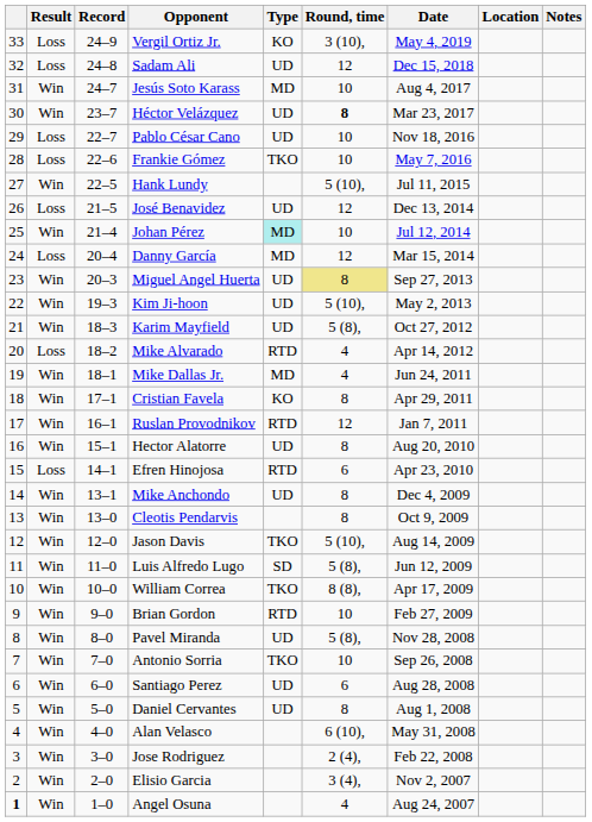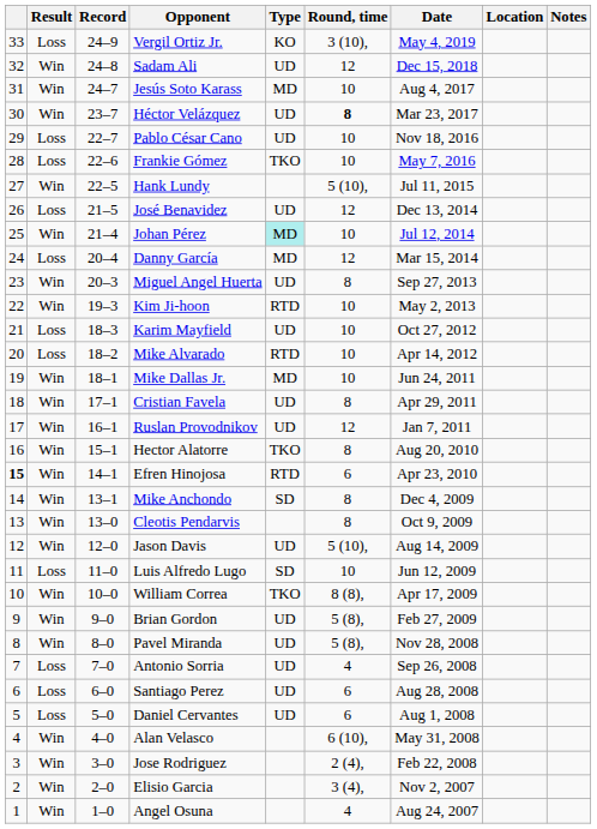Sadam Ali | Result: Loss -> Win
Miguel Angel Huerta | Round, time: khaki background -> no background
Kim Ji-hoon | Type: UD -> RTD
Kim Ji-hoon | Round, time: 5 (10), -> 10
Karim Mayfield | Result: Win -> Loss
Karim Mayfield | Round, time: 5 (8), -> 10
Mike Alvarado | Round, time: 4 -> 10
Mike Dallas Jr. | Round, time: 4 -> 10
Cristian Favela | Type: KO -> UD
Ruslan Provodnikov | Type: RTD -> UD
Hector Alatorre | Type: UD -> TKO
Efren Hinojosa | column 1: normal -> bold
Efren Hinojosa | Result: Loss -> Win
Mike Anchondo | Type: UD -> SD
Jason Davis | Type: TKO -> UD
Luis Alfredo Lugo | Result: Win -> Loss
Luis Alfredo Lugo | Round, time: 5 (8), -> 10
Brian Gordon | Type: RTD -> UD
Brian Gordon | Round, time: 10 -> 5 (8),
Antonio Sorria | Result: Win -> Loss
Antonio Sorria | Type: TKO -> UD
Antonio Sorria | Round, time: 10 -> 4
Santiago Perez | Result: Win -> Loss
Daniel Cervantes | Result: Win -> Loss
Daniel Cervantes | Round, time: 8 -> 6
Angel Osuna | column 1: bold -> normal
